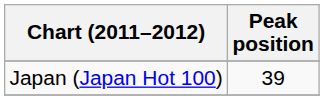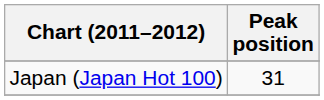Japan (Japan Hot 100) | Peak position: 39 -> 31
